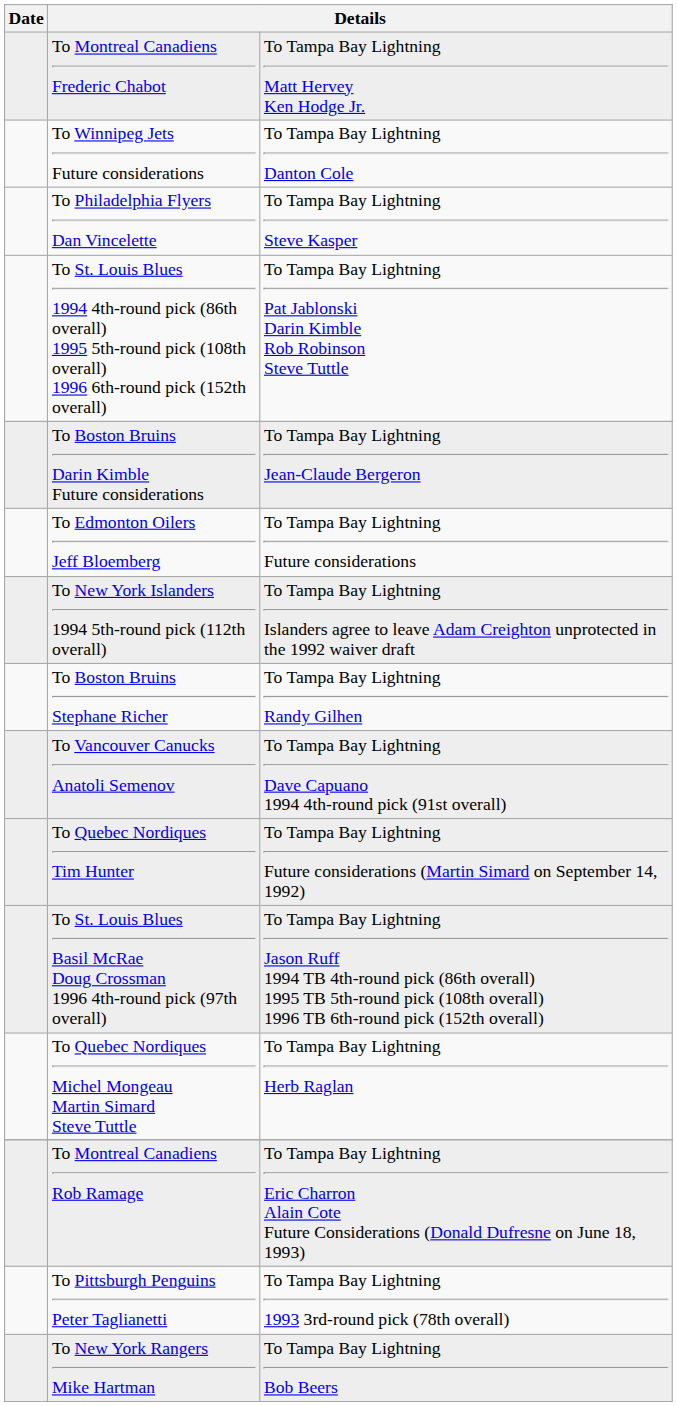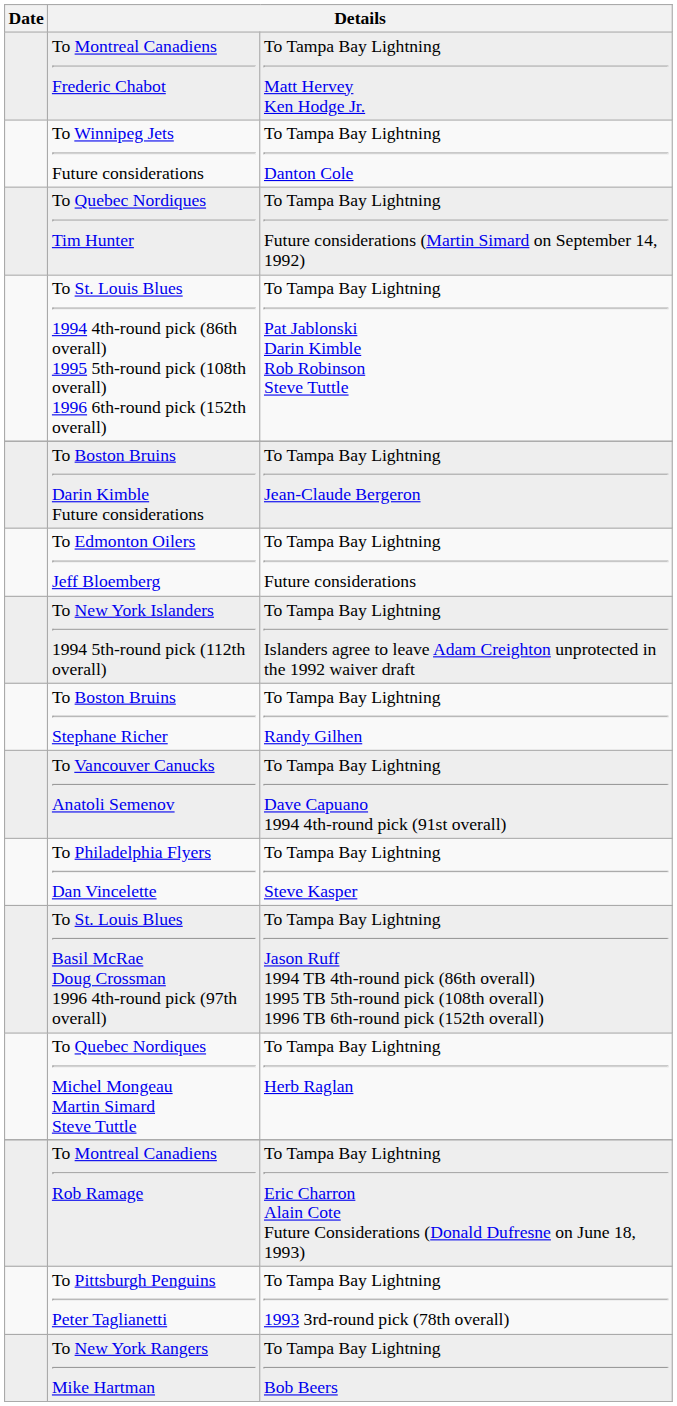rows swapped: To Quebec Nordiques Tim Hunter <-> To Philadelphia Flyers Dan Vincelette
